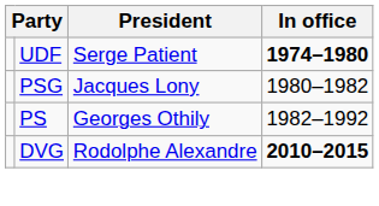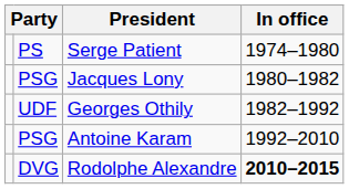Serge Patient | column 2: UDF -> PS
Serge Patient | In office: bold -> normal
Georges Othily | column 2: PS -> UDF
+ row: PSG | Antoine Karam | 1992–2010
